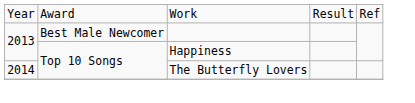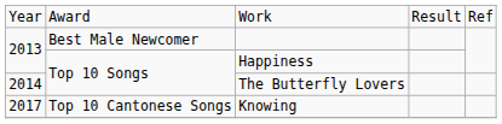+ row: 2017 | Top 10 Cantonese Songs | Knowing
